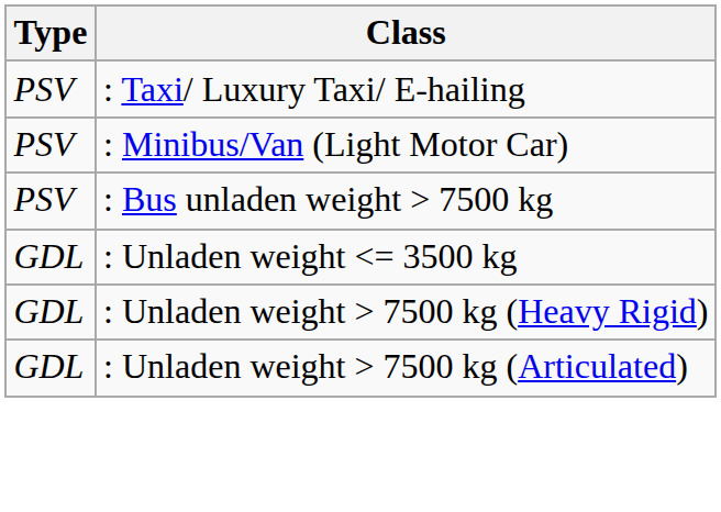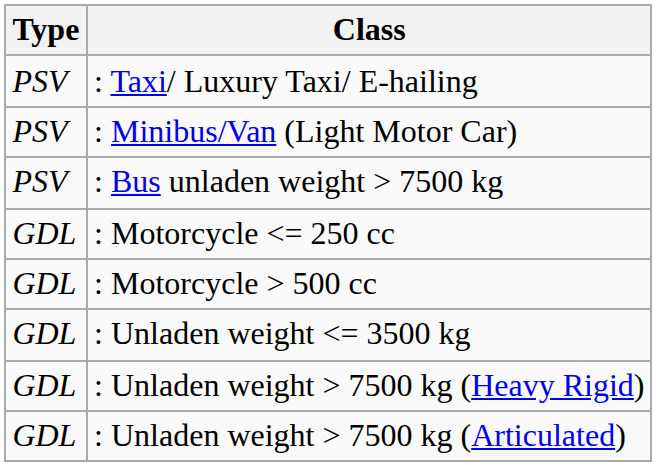+ row: GDL | : Motorcycle <= 250 cc
+ row: GDL | : Motorcycle > 500 cc
